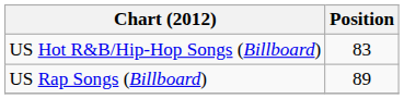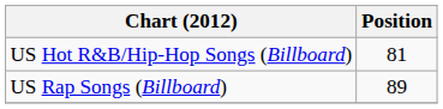US Hot R&B/Hip-Hop Songs (Billboard) | Position: 83 -> 81
